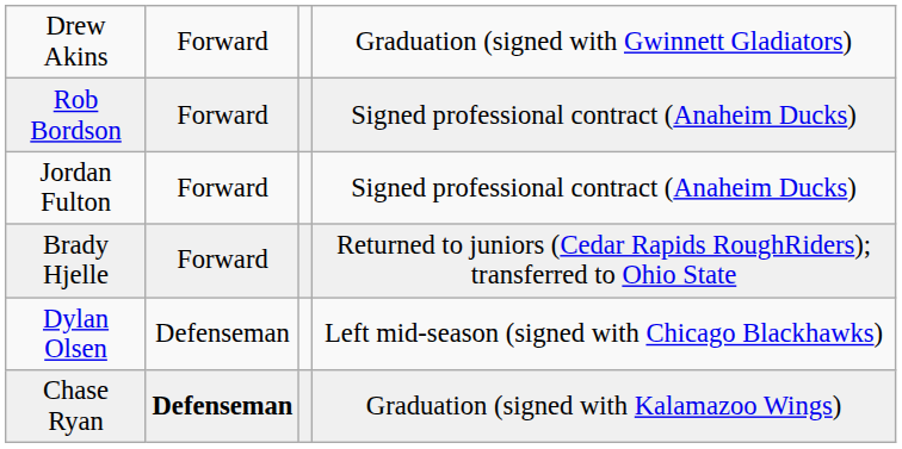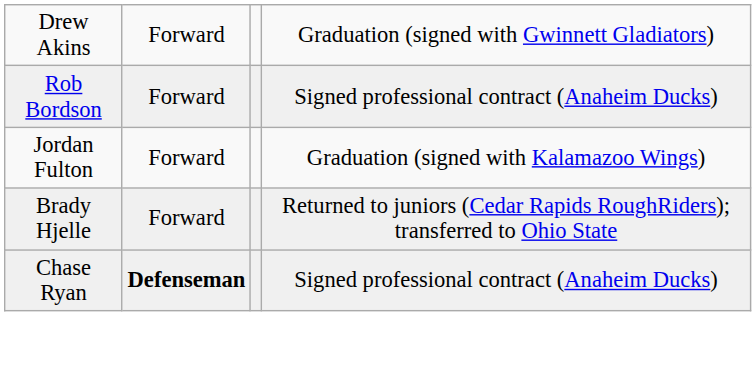Jordan Fulton | column 4: Signed professional contract (Anaheim Ducks) -> Graduation (signed with Kalamazoo Wings)
- row: Dylan Olsen | Defenseman | Left mid-season (signed with Chicago Blackhawks)
Chase Ryan | column 4: Graduation (signed with Kalamazoo Wings) -> Signed professional contract (Anaheim Ducks)
